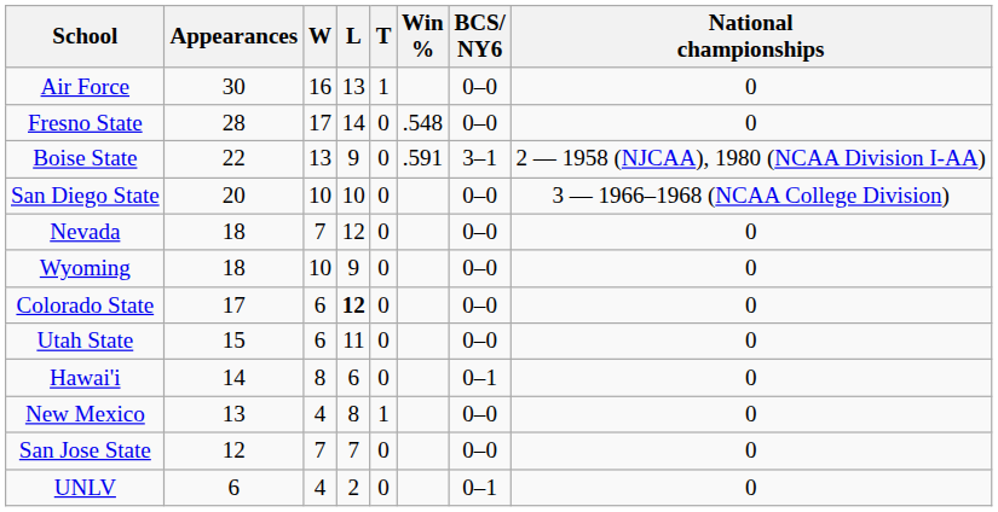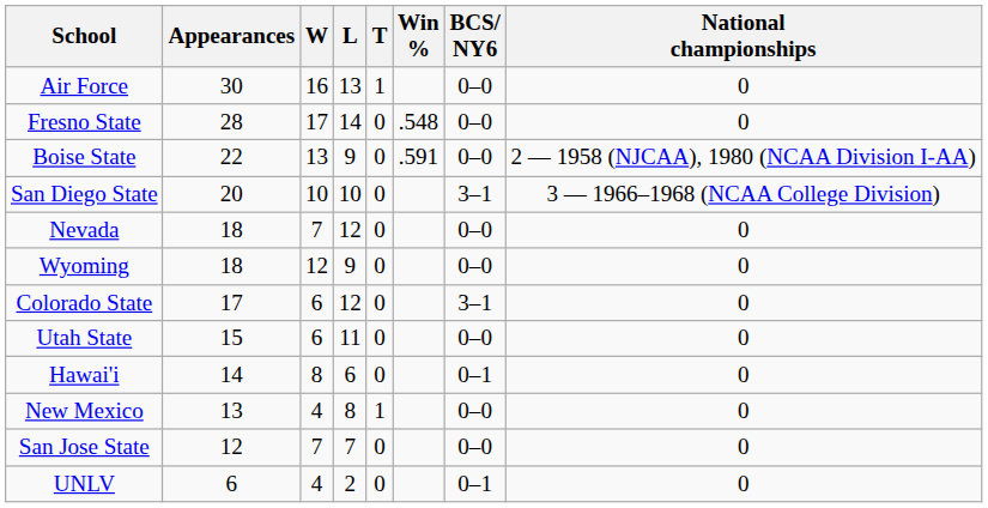Boise State | BCS/ NY6: 3–1 -> 0–0
San Diego State | BCS/ NY6: 0–0 -> 3–1
Wyoming | W: 10 -> 12
Colorado State | L: bold -> normal
Colorado State | BCS/ NY6: 0–0 -> 3–1
